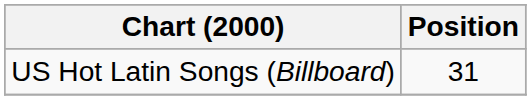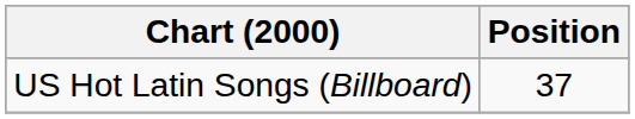US Hot Latin Songs (Billboard) | Position: 31 -> 37
